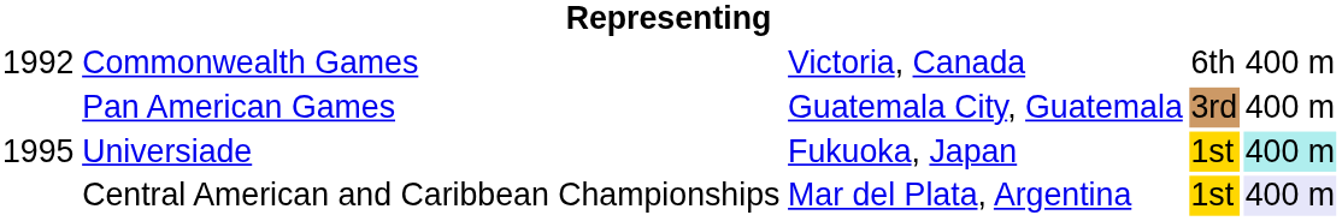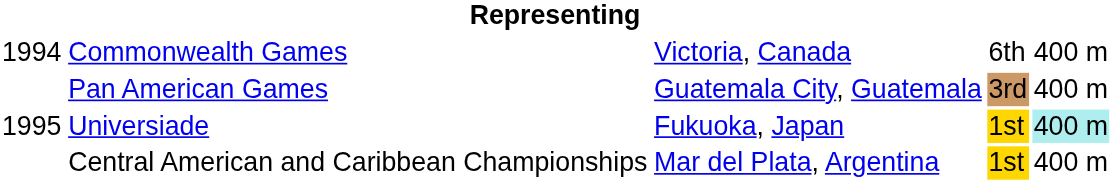Commonwealth Games | column 1: 1992 -> 1994
Central American and Caribbean Championships | column 5: lavender background -> no background
